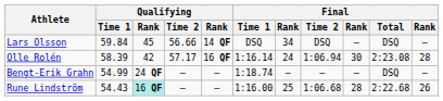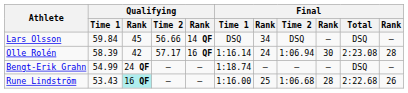Rune Lindström | Qualifying / Time 1: 54.43 -> 53.43
